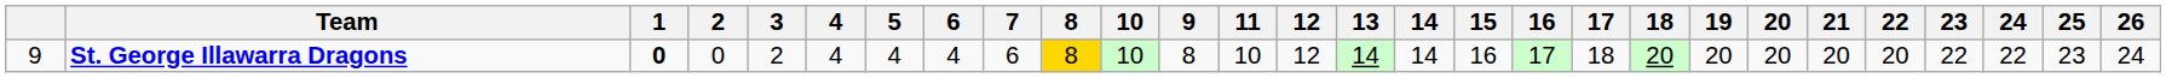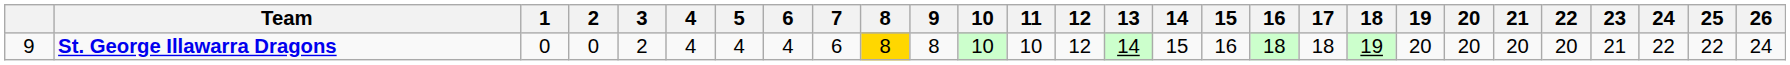columns swapped: 9 <-> 10
St. George Illawarra Dragons | 1: bold -> normal
St. George Illawarra Dragons | 14: 14 -> 15
St. George Illawarra Dragons | 16: 17 -> 18
St. George Illawarra Dragons | 18: 20 -> 19
St. George Illawarra Dragons | 23: 22 -> 21
St. George Illawarra Dragons | 25: 23 -> 22
